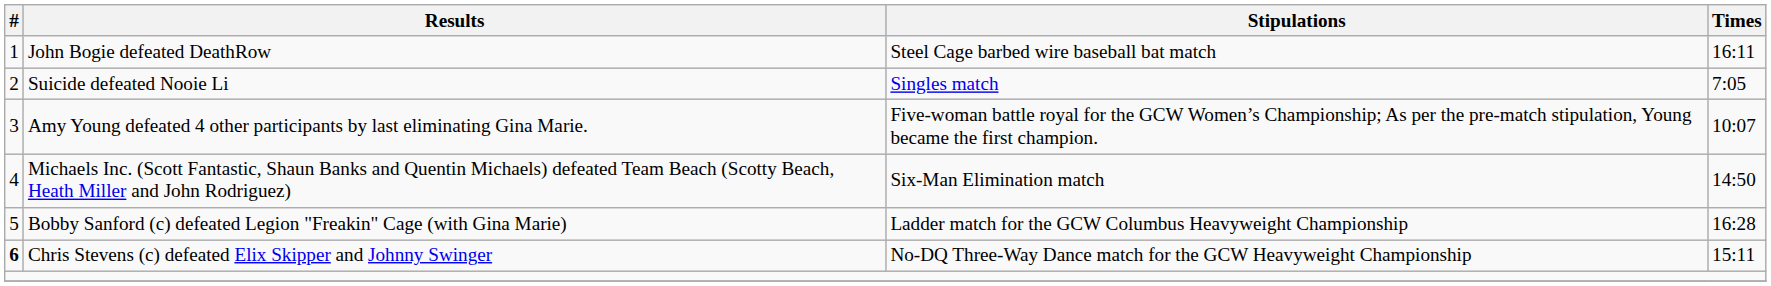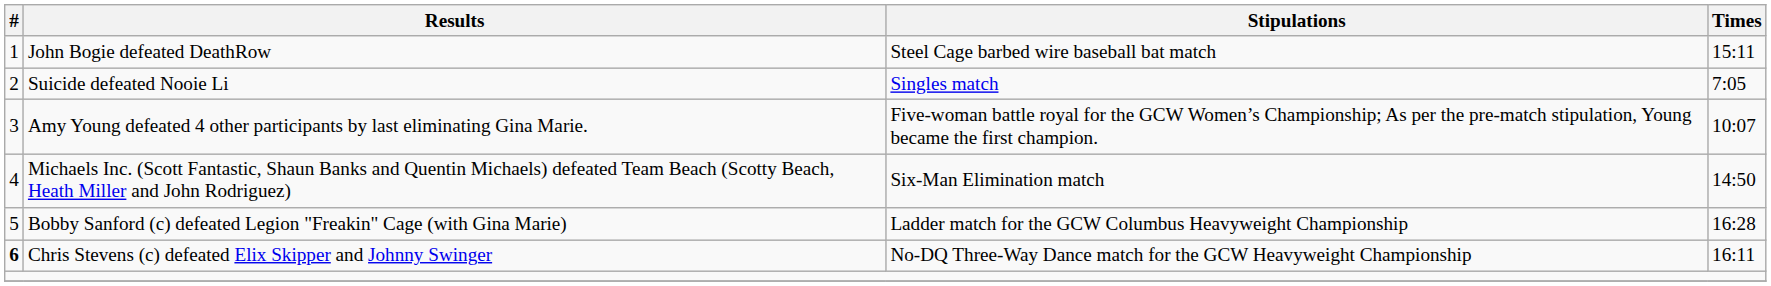John Bogie defeated DeathRow | Times: 16:11 -> 15:11
Chris Stevens (c) defeated Elix Skipper and Johnny Swinger | Times: 15:11 -> 16:11
